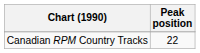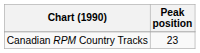Canadian RPM Country Tracks | Peak position: 22 -> 23
